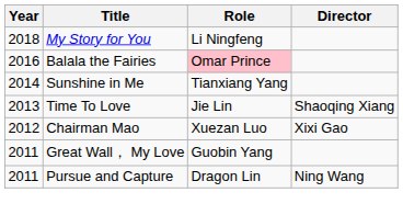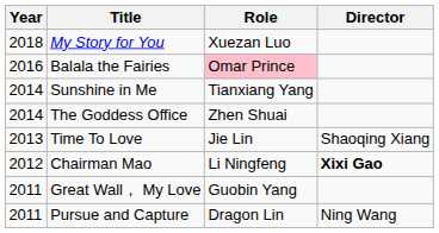My Story for You | Role: Li Ningfeng -> Xuezan Luo
+ row: 2014 | The Goddess Office | Zhen Shuai
Chairman Mao | Role: Xuezan Luo -> Li Ningfeng
Chairman Mao | Director: normal -> bold
